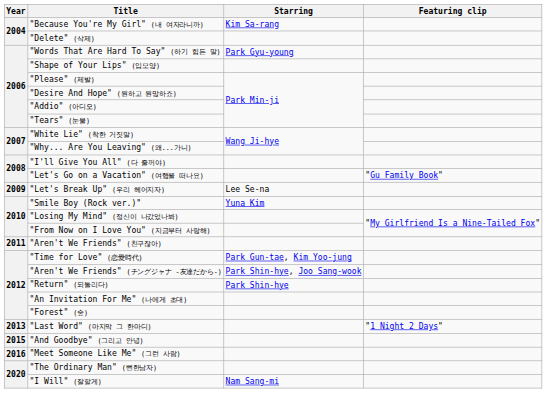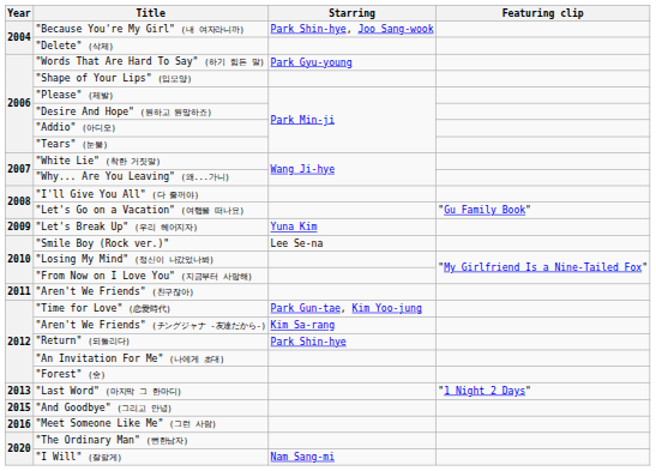"Because You're My Girl" (내 여자라니까) | Starring: Kim Sa-rang -> Park Shin-hye, Joo Sang-wook
"Let's Break Up" (우리 헤어지자) | Starring: Lee Se-na -> Yuna Kim
"Smile Boy (Rock ver.)" | Starring: Yuna Kim -> Lee Se-na
"Aren't We Friends" (チングジャナ -友達だから-) | Starring: Park Shin-hye, Joo Sang-wook -> Kim Sa-rang
